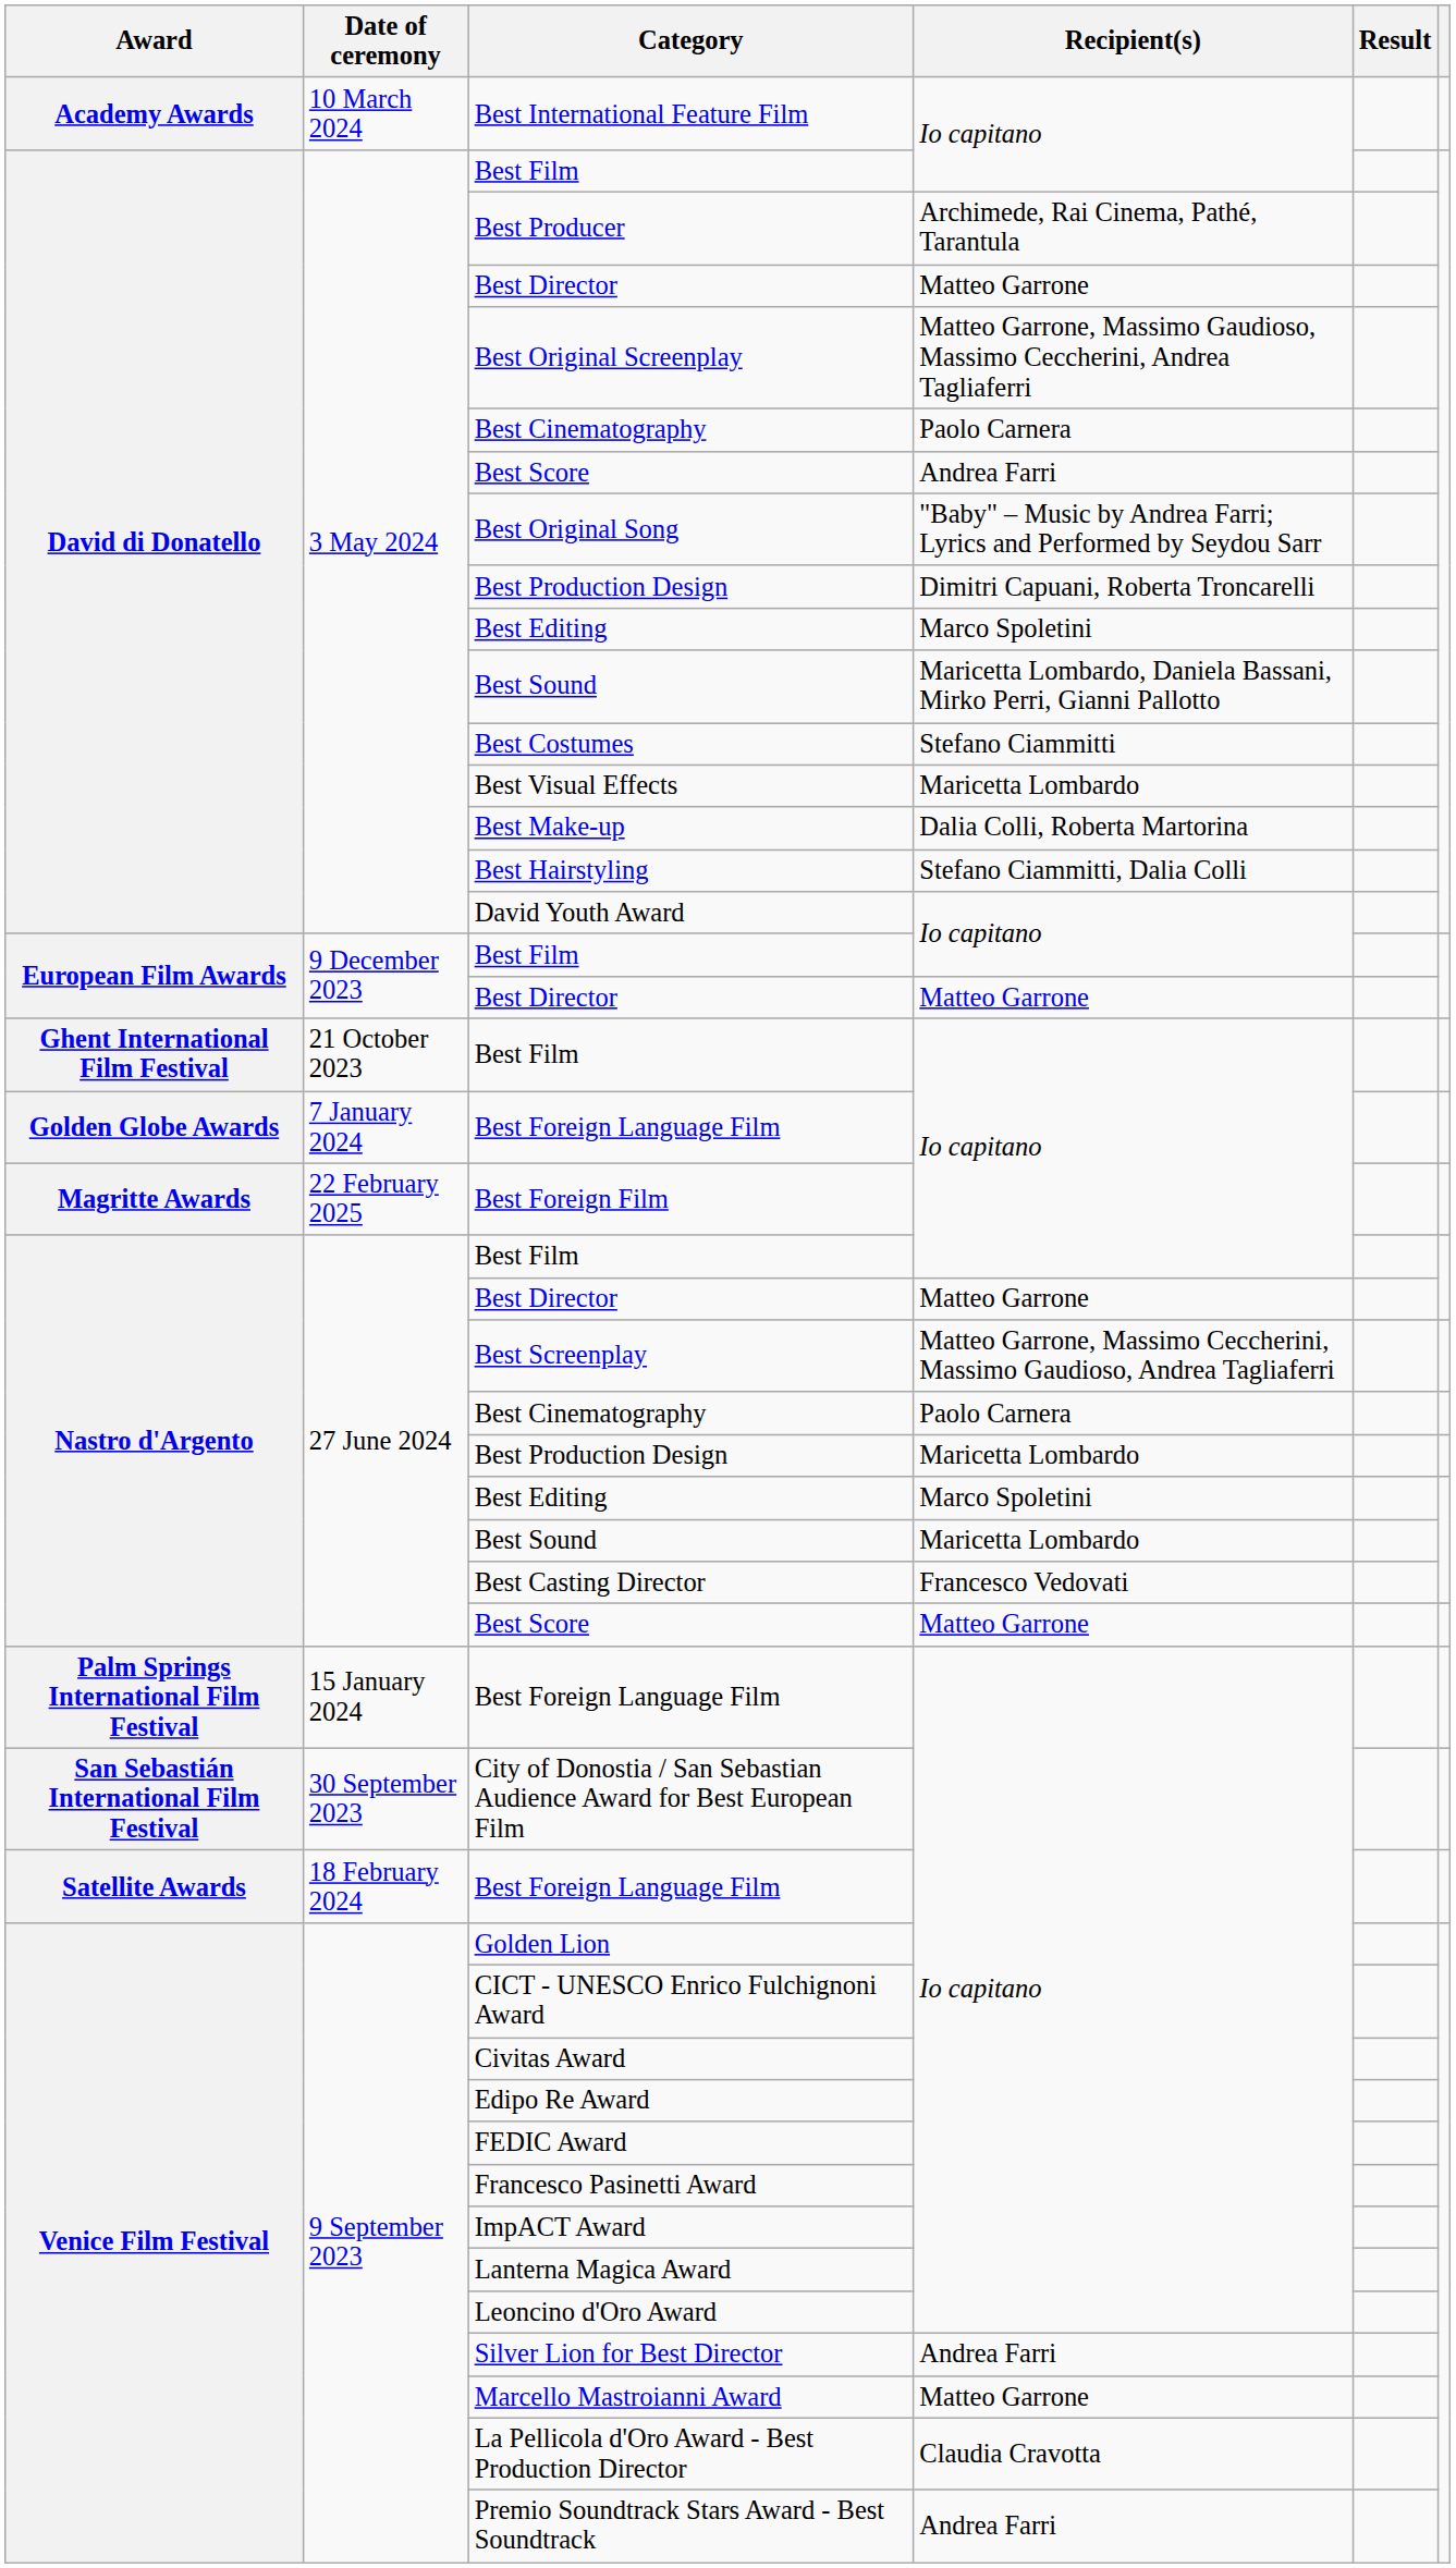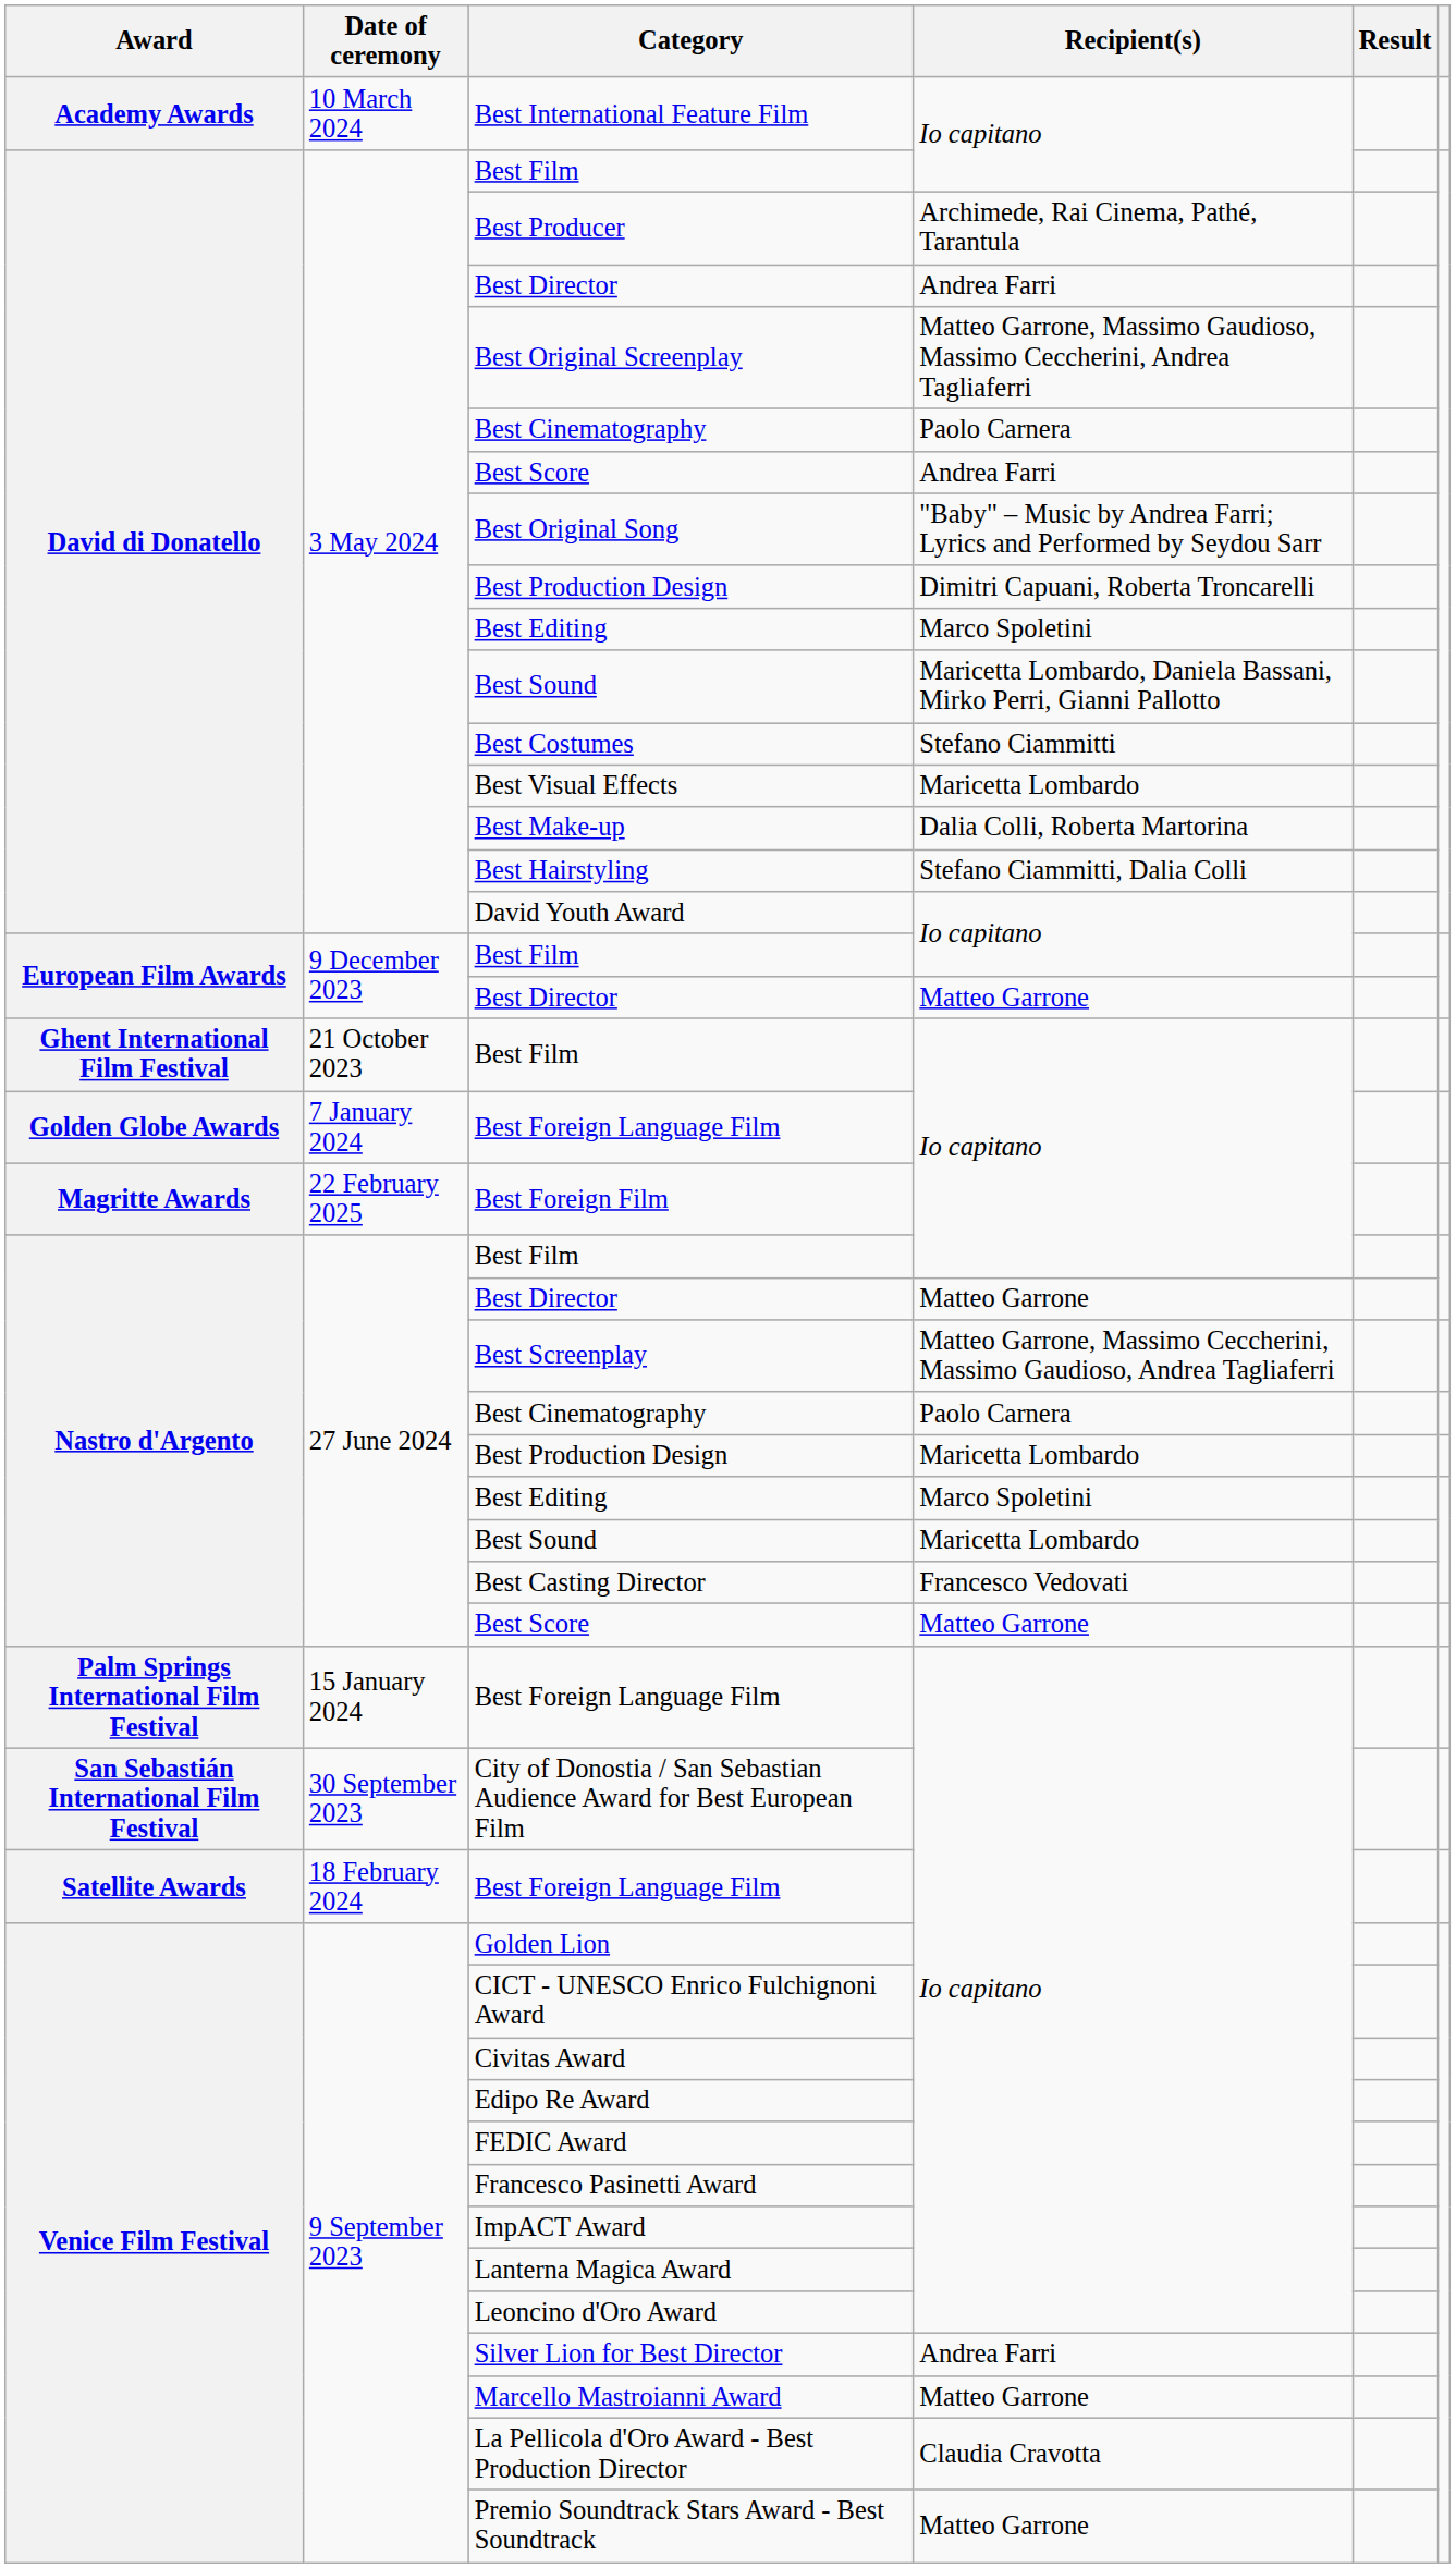David di Donatello / Best Director | Recipient(s): Matteo Garrone -> Andrea Farri
Premio Soundtrack Stars Award - Best Soundtrack | Recipient(s): Andrea Farri -> Matteo Garrone
